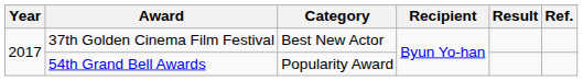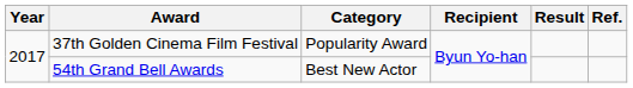37th Golden Cinema Film Festival | Category: Best New Actor -> Popularity Award
54th Grand Bell Awards | Category: Popularity Award -> Best New Actor
